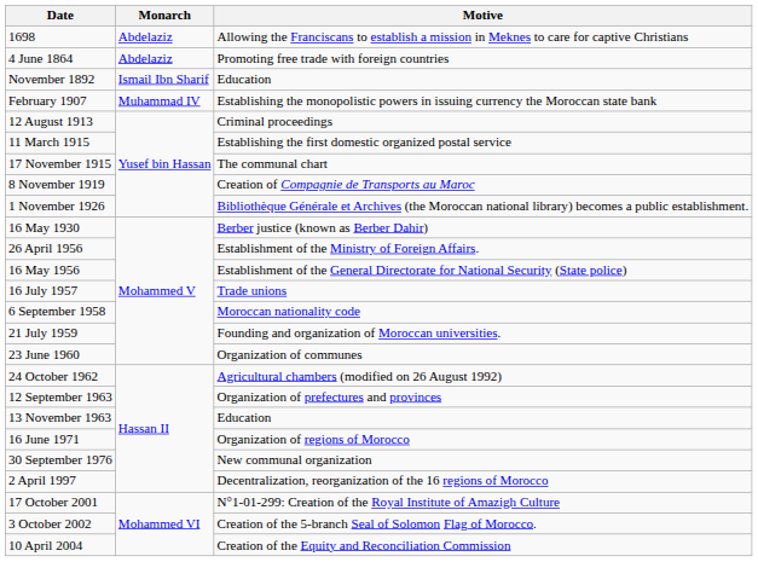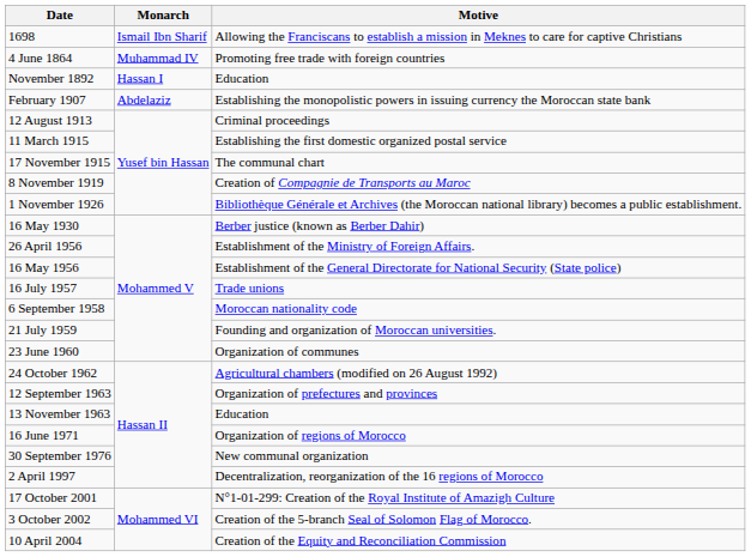1698 | Monarch: Abdelaziz -> Ismail Ibn Sharif
4 June 1864 | Monarch: Abdelaziz -> Muhammad IV
November 1892 | Monarch: Ismail Ibn Sharif -> Hassan I
February 1907 | Monarch: Muhammad IV -> Abdelaziz
